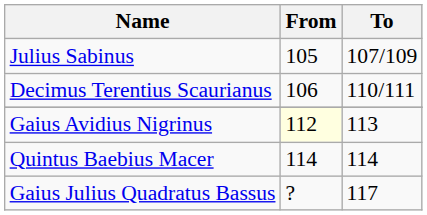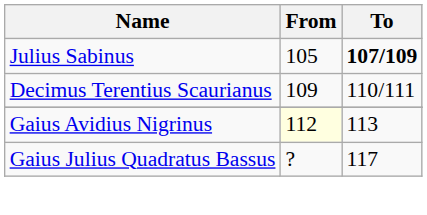Julius Sabinus | To: normal -> bold
Decimus Terentius Scaurianus | From: 106 -> 109
- row: Quintus Baebius Macer | 114 | 114
